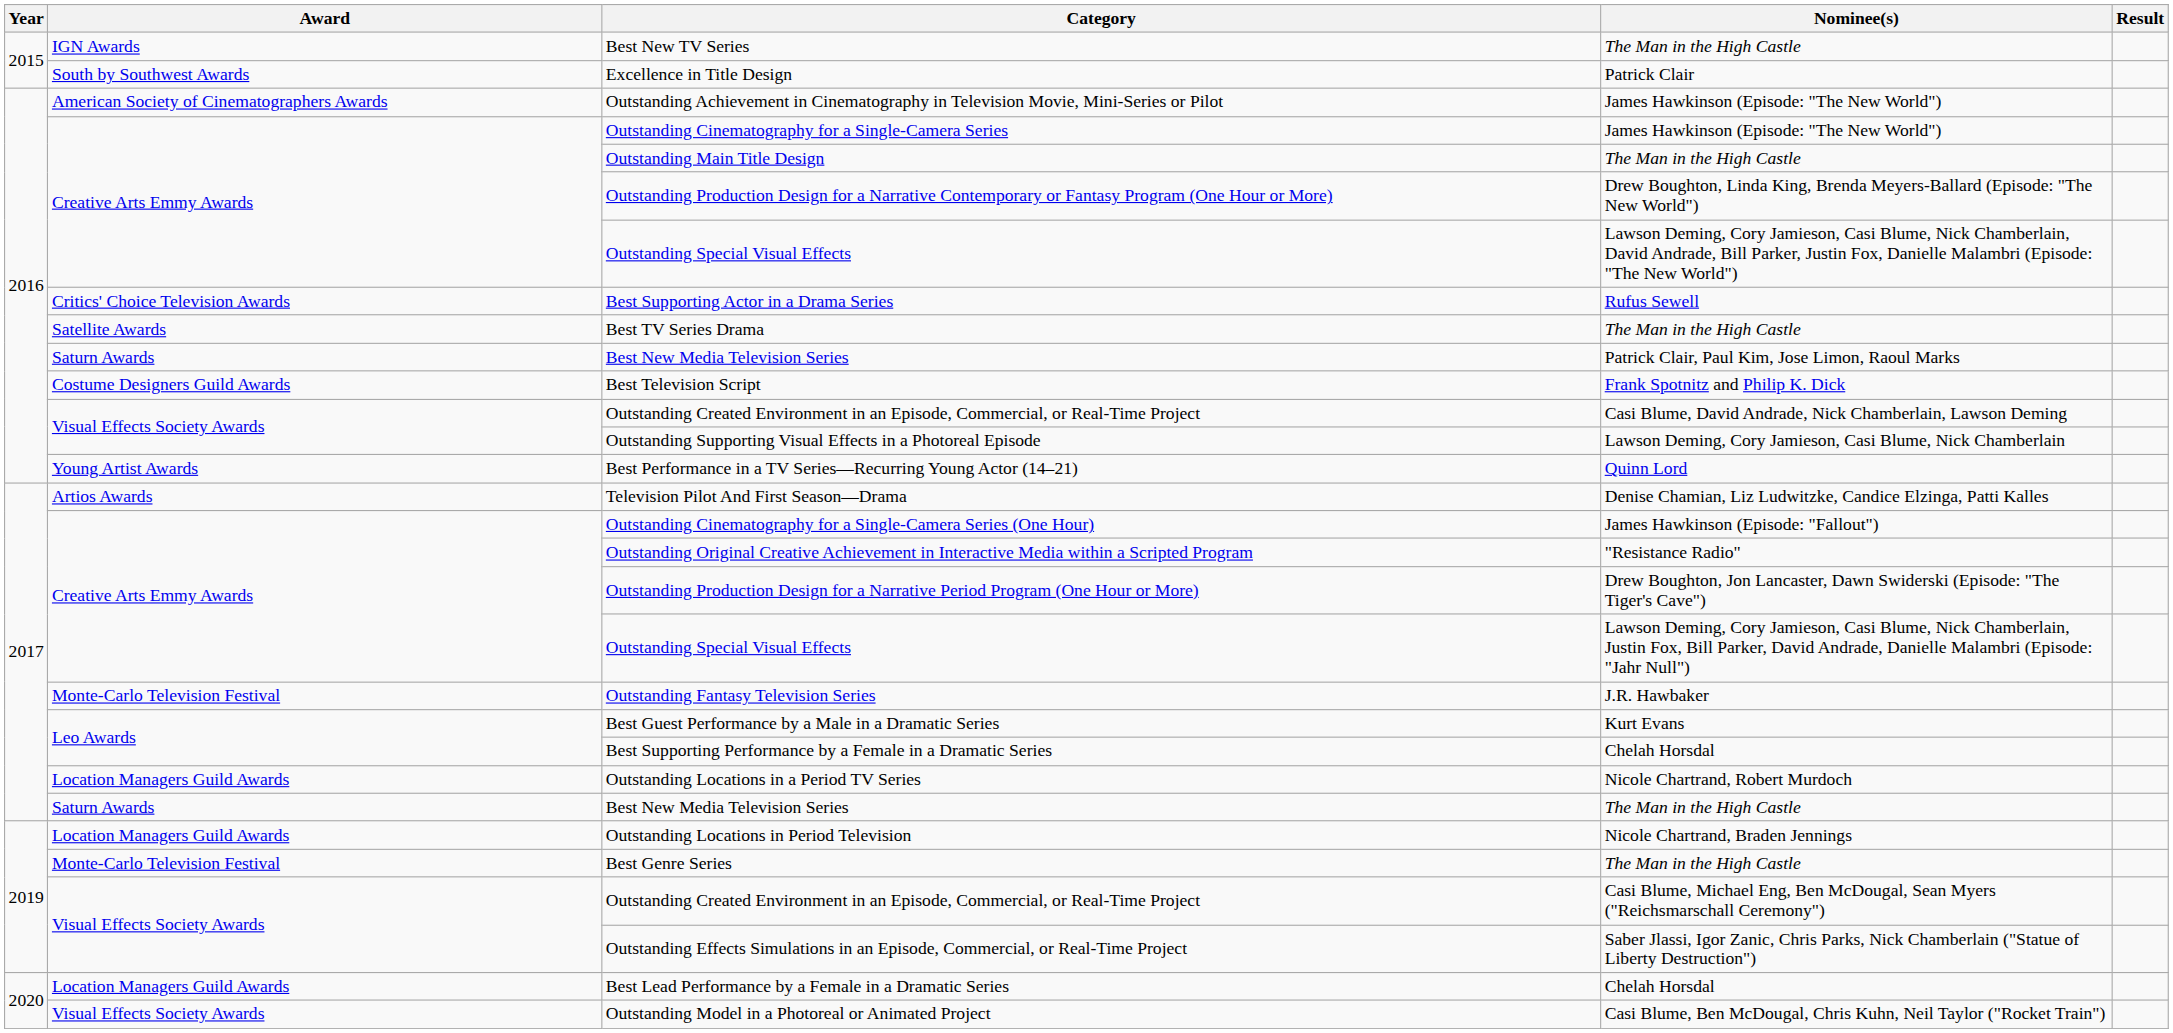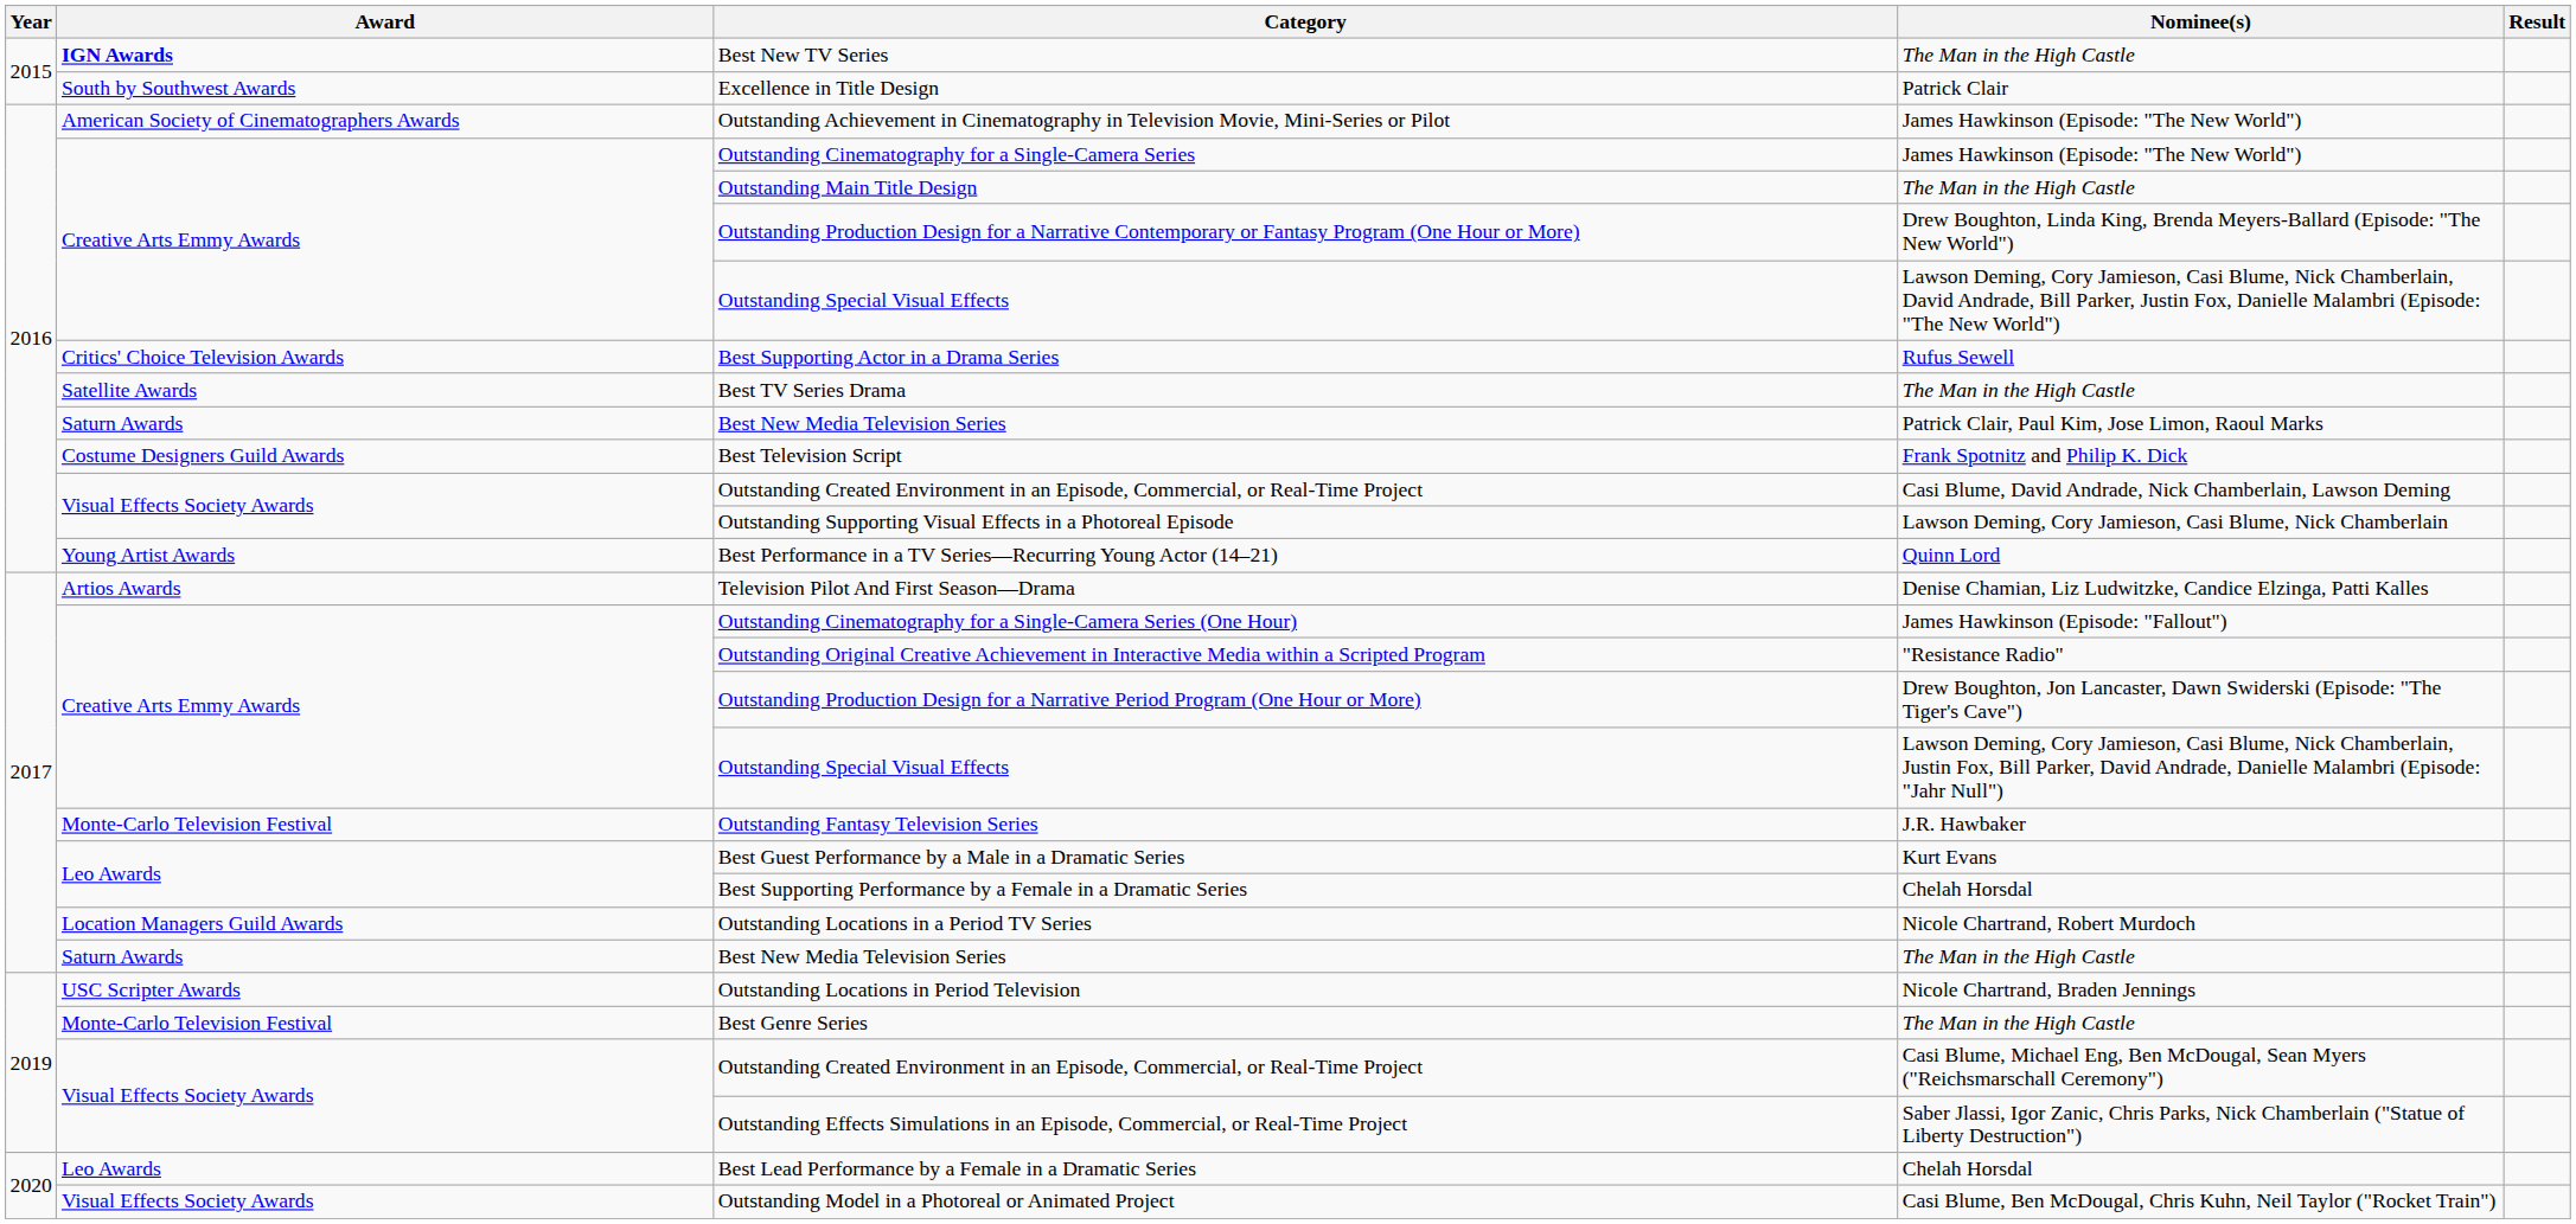Best New TV Series | Award: normal -> bold
Outstanding Locations in Period Television | Award: Location Managers Guild Awards -> USC Scripter Awards
Best Lead Performance by a Female in a Dramatic Series | Award: Location Managers Guild Awards -> Leo Awards
